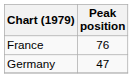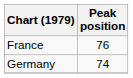Germany | Peak position: 47 -> 74
